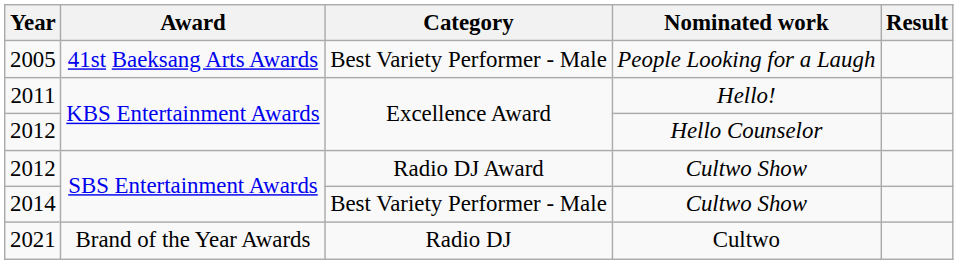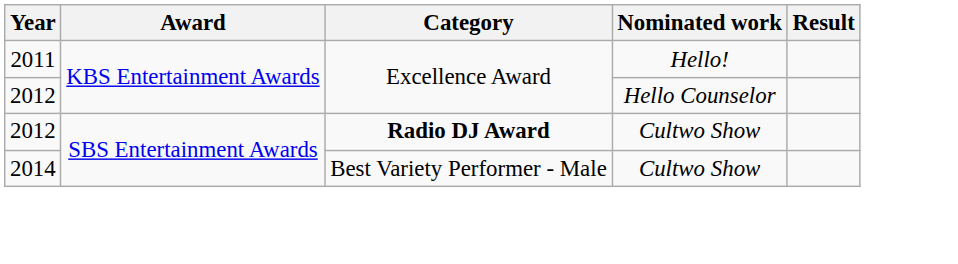- row: 2005 | 41st Baeksang Arts Awards | Best Variety Performer - Male | People Looking for a Laugh
2012 / Cultwo Show | Category: normal -> bold
- row: 2021 | Brand of the Year Awards | Radio DJ | Cultwo
